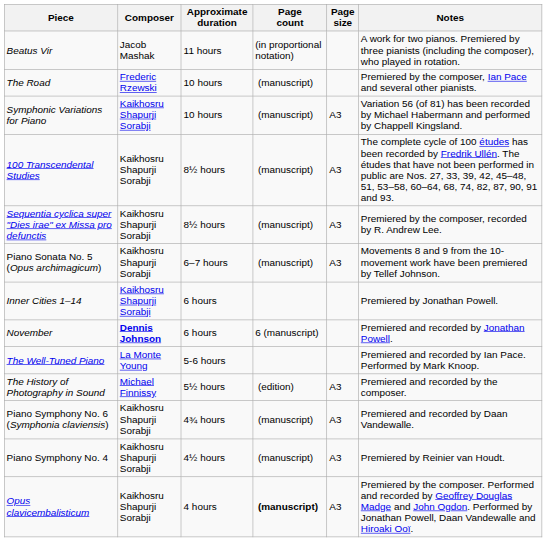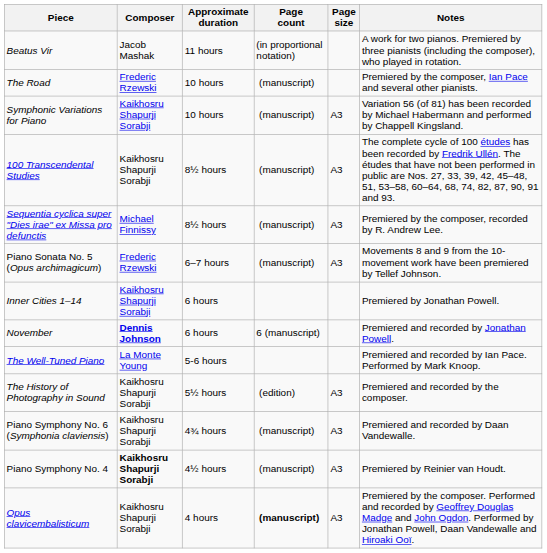Sequentia cyclica super "Dies irae" ex Missa pro defunctis | Composer: Kaikhosru Shapurji Sorabji -> Michael Finnissy
Piano Sonata No. 5 (Opus archimagicum) | Composer: Kaikhosru Shapurji Sorabji -> Frederic Rzewski
The History of Photography in Sound | Composer: Michael Finnissy -> Kaikhosru Shapurji Sorabji
Piano Symphony No. 4 | Composer: normal -> bold
